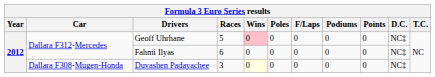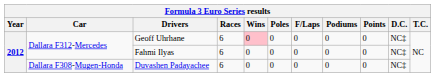Geoff Uhrhane | Races: 5 -> 6
Duvashen Padayachee | Races: 3 -> 6
Duvashen Padayachee | Wins: lightyellow background -> no background
